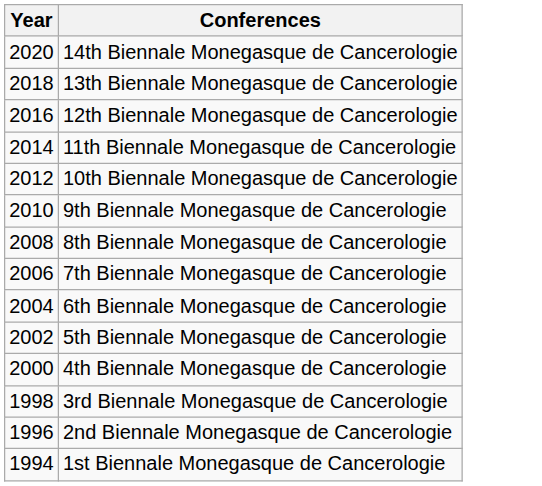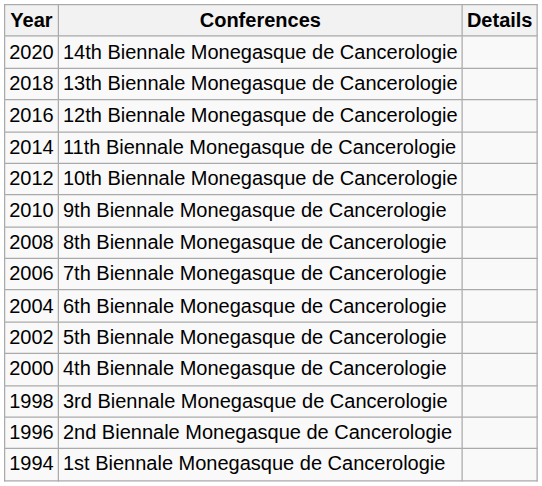+ column: Details
